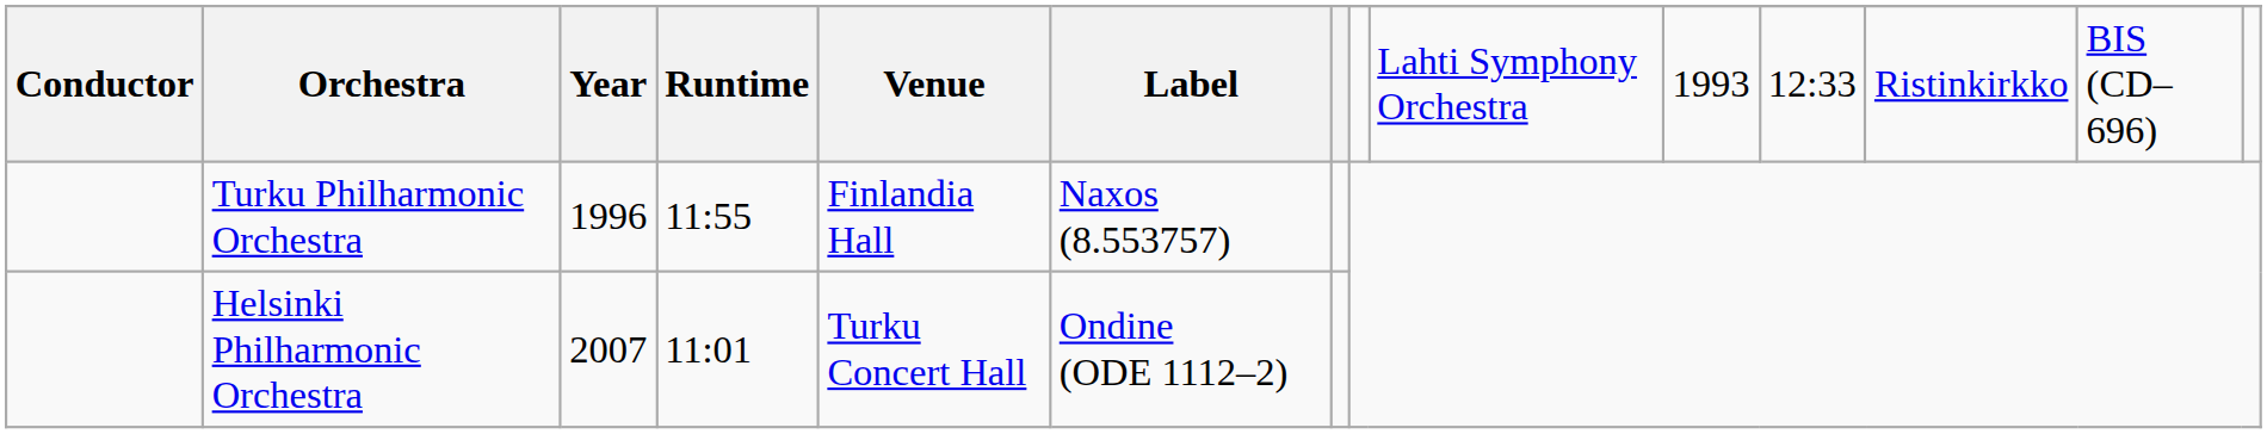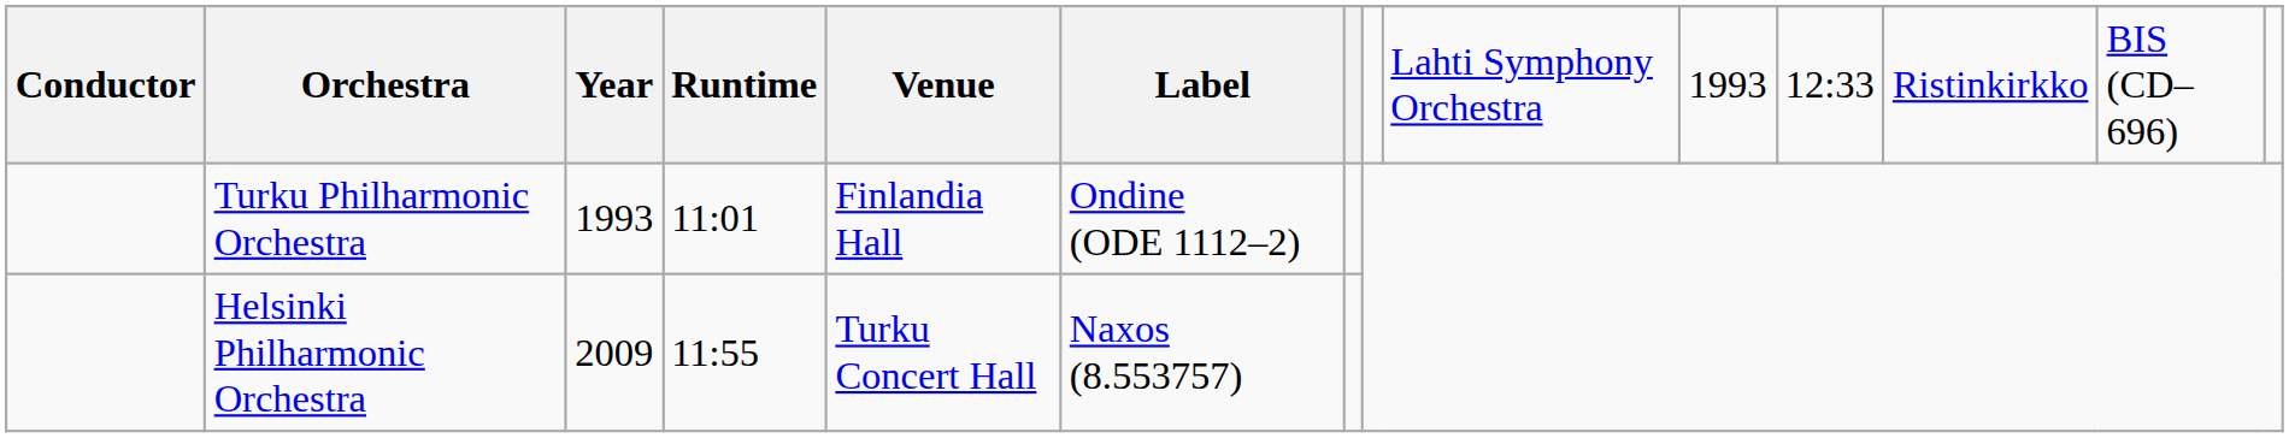Turku Philharmonic Orchestra | Year: 1996 -> 1993
Turku Philharmonic Orchestra | Runtime: 11:55 -> 11:01
Turku Philharmonic Orchestra | Label: Naxos (8.553757) -> Ondine (ODE 1112–2)
Helsinki Philharmonic Orchestra | Year: 2007 -> 2009
Helsinki Philharmonic Orchestra | Runtime: 11:01 -> 11:55
Helsinki Philharmonic Orchestra | Label: Ondine (ODE 1112–2) -> Naxos (8.553757)
